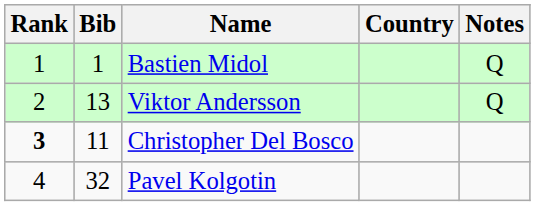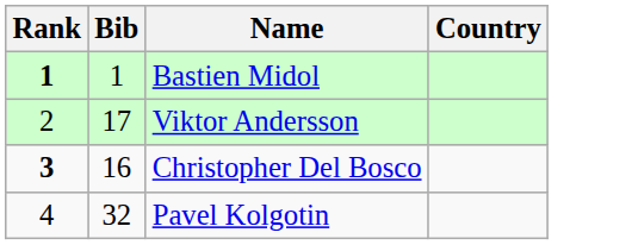- column: Notes | Q | Q
Bastien Midol | Rank: normal -> bold
Viktor Andersson | Bib: 13 -> 17
Christopher Del Bosco | Bib: 11 -> 16
